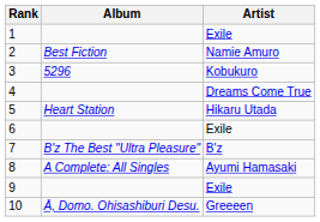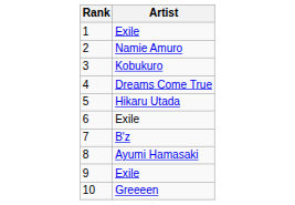- column: Album | Best Fiction | 5296 | Heart Station | B'z The Best "Ultra Pleasure" | A Complete: All Singles | Ā, Domo. Ohisashiburi Desu.
